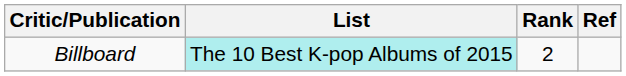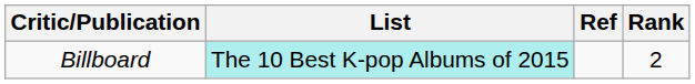columns swapped: Rank <-> Ref
